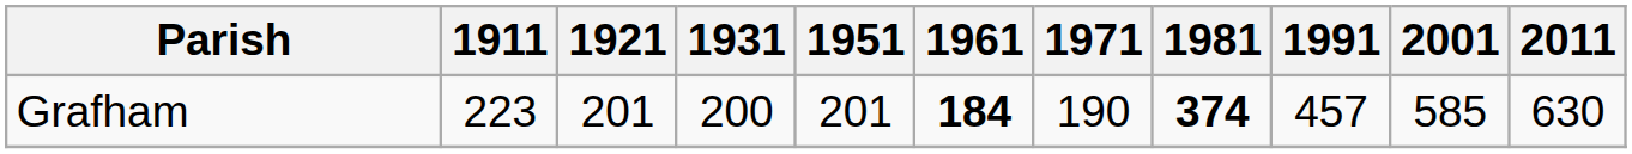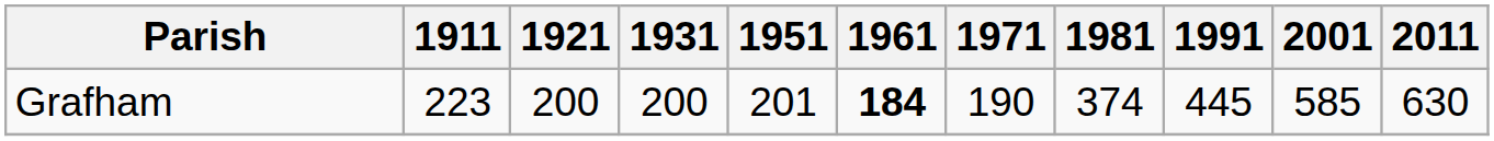Grafham | 1921: 201 -> 200
Grafham | 1981: bold -> normal
Grafham | 1991: 457 -> 445
